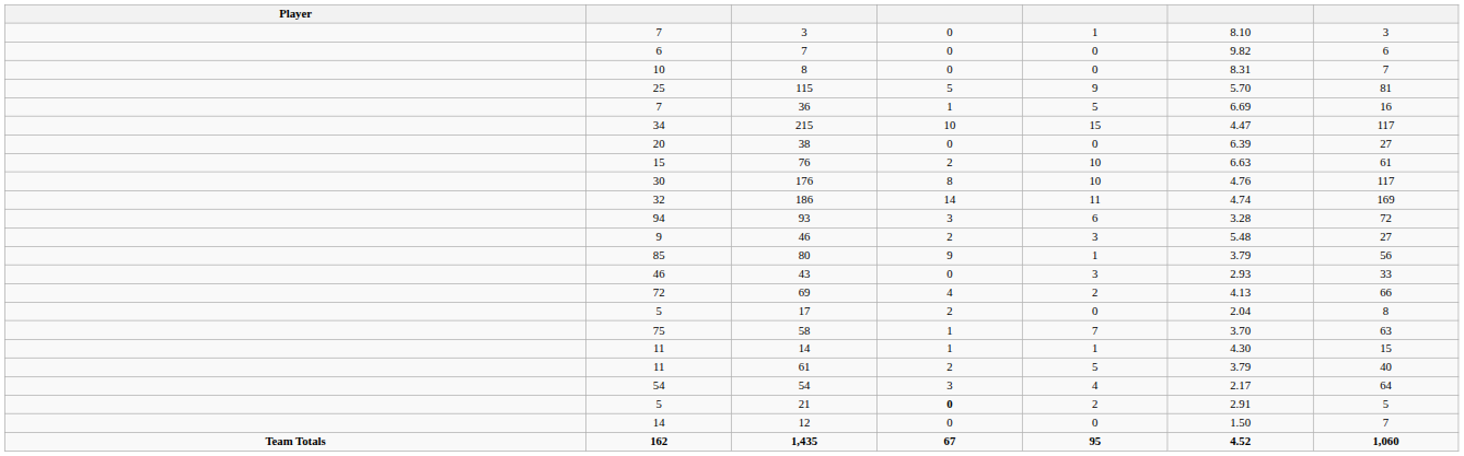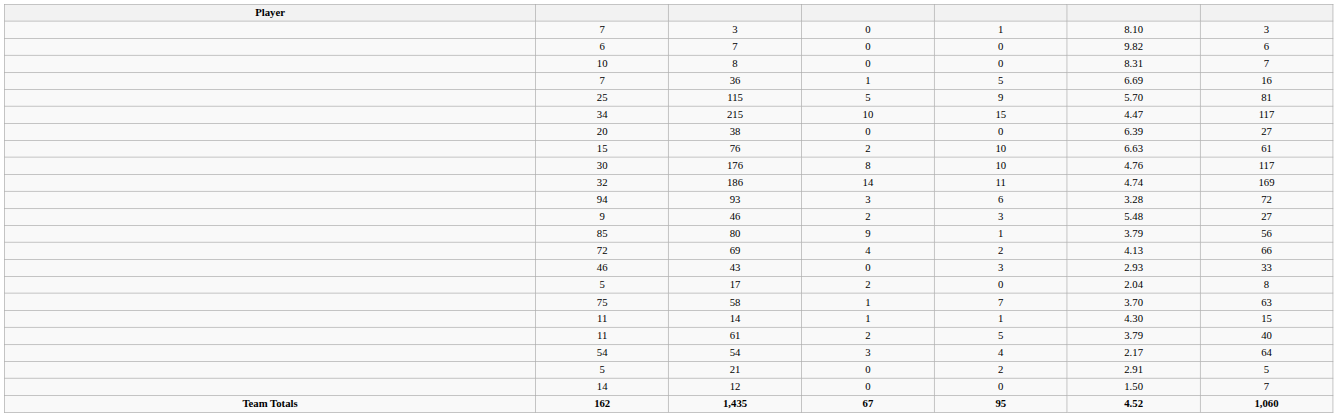rows swapped: 115 <-> 36
rows swapped: 43 <-> 69
21 | column 4: bold -> normal
